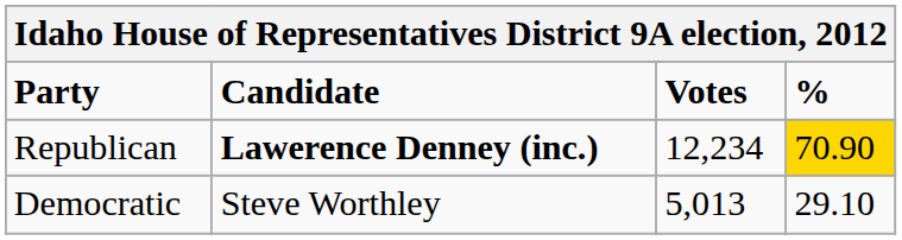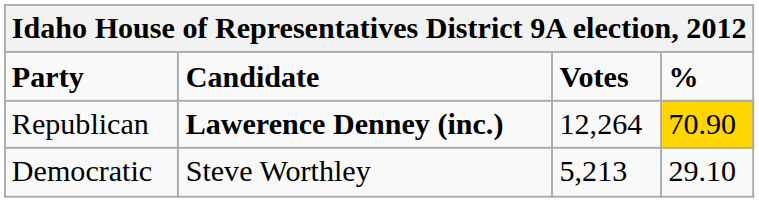Republican | Votes: 12,234 -> 12,264
Democratic | Votes: 5,013 -> 5,213
